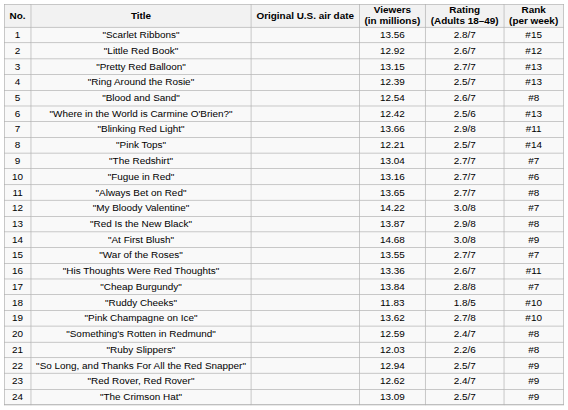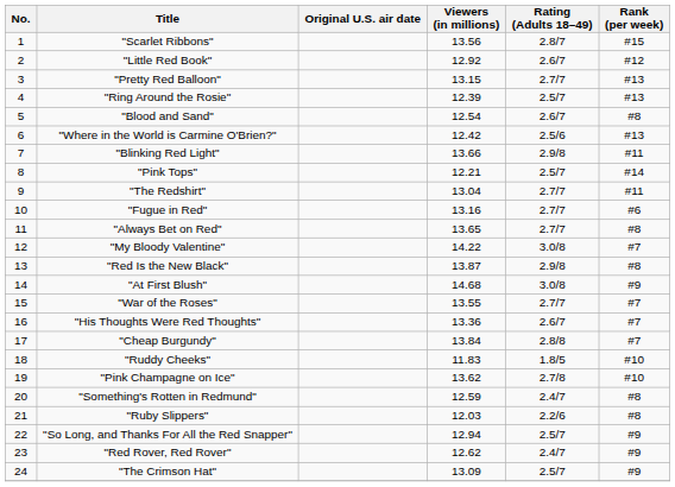"The Redshirt" | Rank (per week): #7 -> #11
"His Thoughts Were Red Thoughts" | Rank (per week): #11 -> #7
